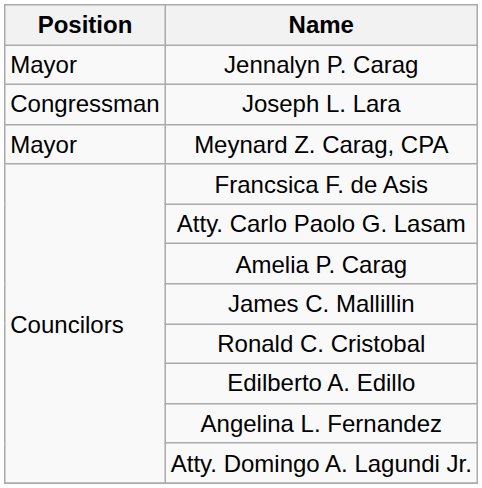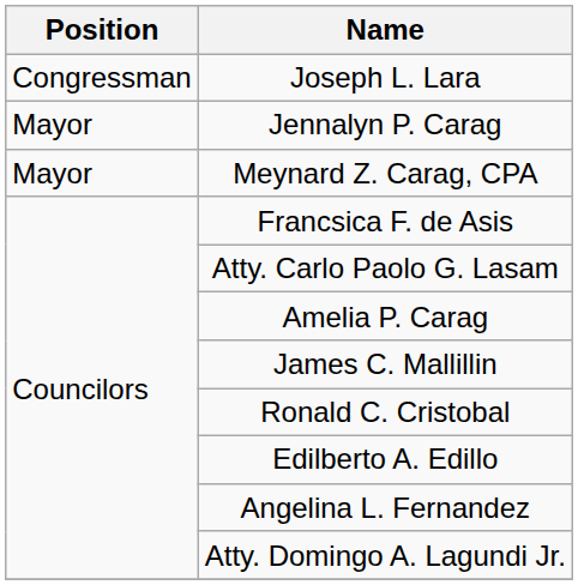rows swapped: Joseph L. Lara <-> Jennalyn P. Carag
